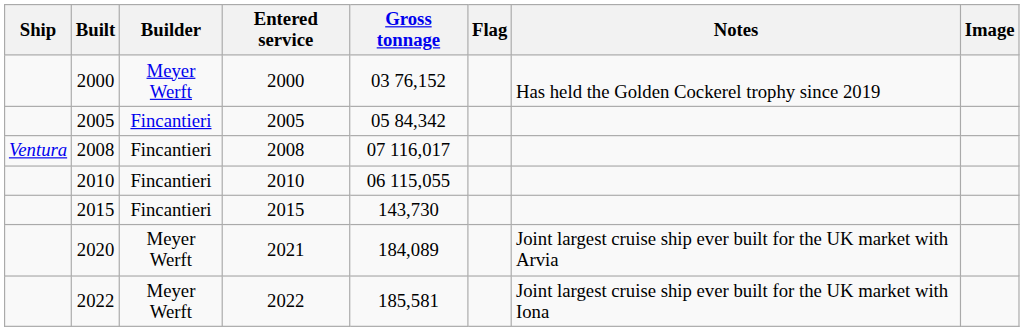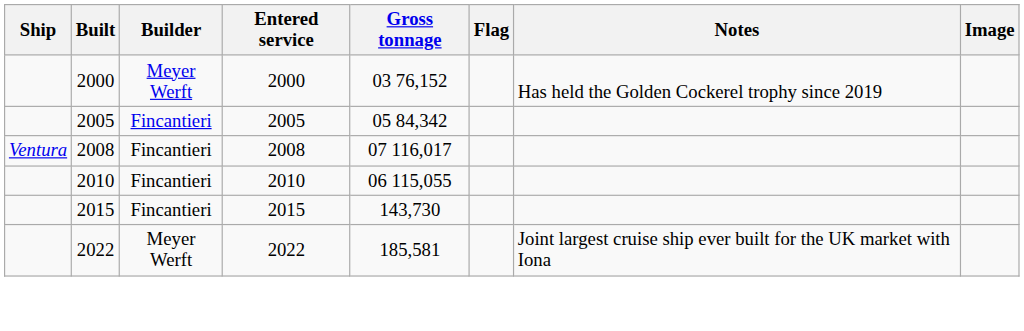- row: 2020 | Meyer Werft | 2021 | 184,089 | Joint largest cruise ship ever built for the UK market with Arvia
